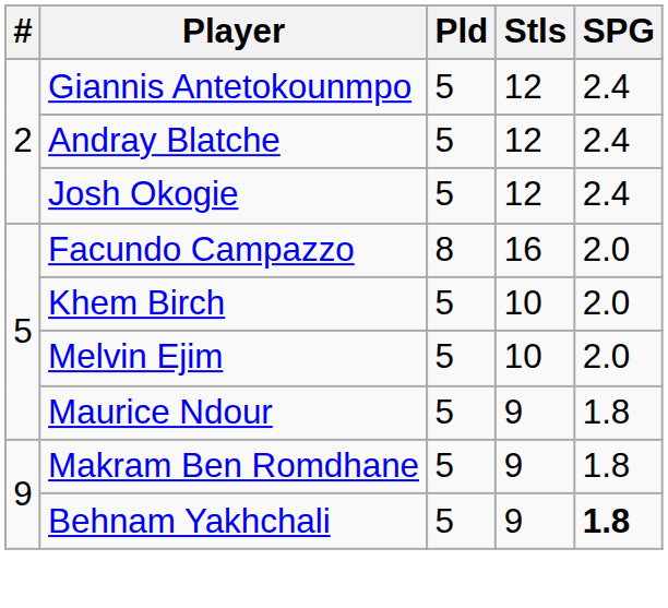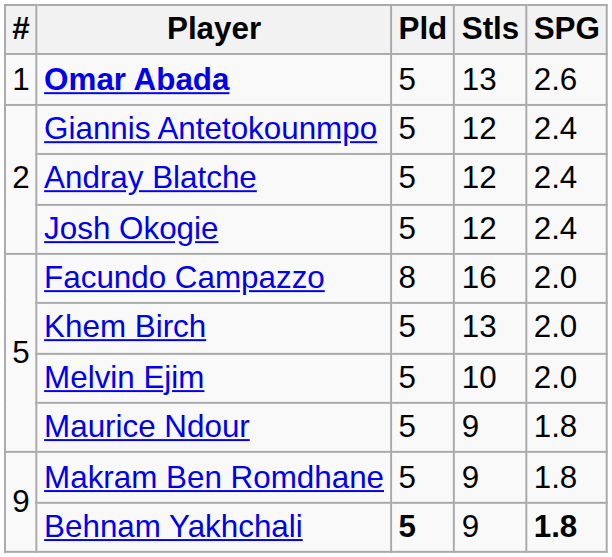+ row: 1 | Omar Abada | 5 | 13 | 2.6
Khem Birch | Stls: 10 -> 13
Behnam Yakhchali | Pld: normal -> bold
